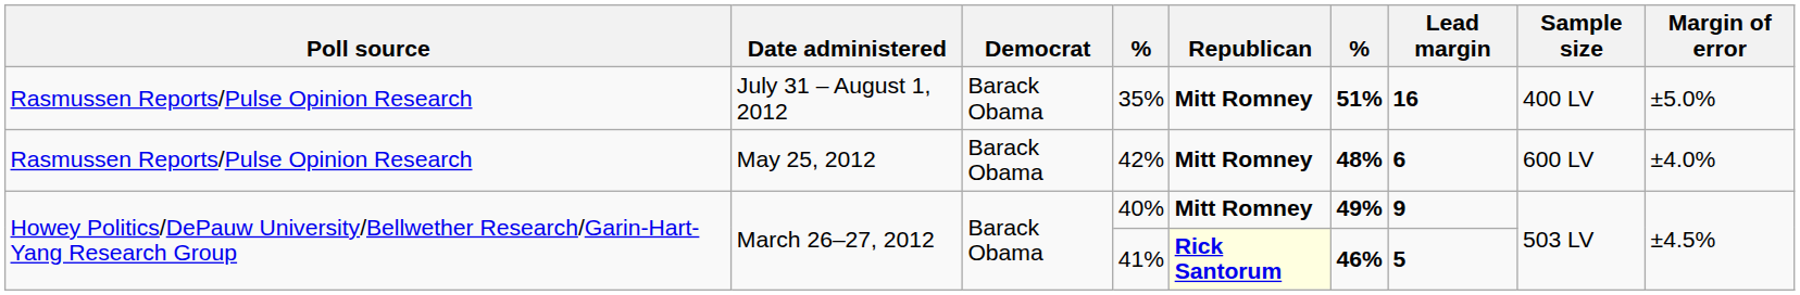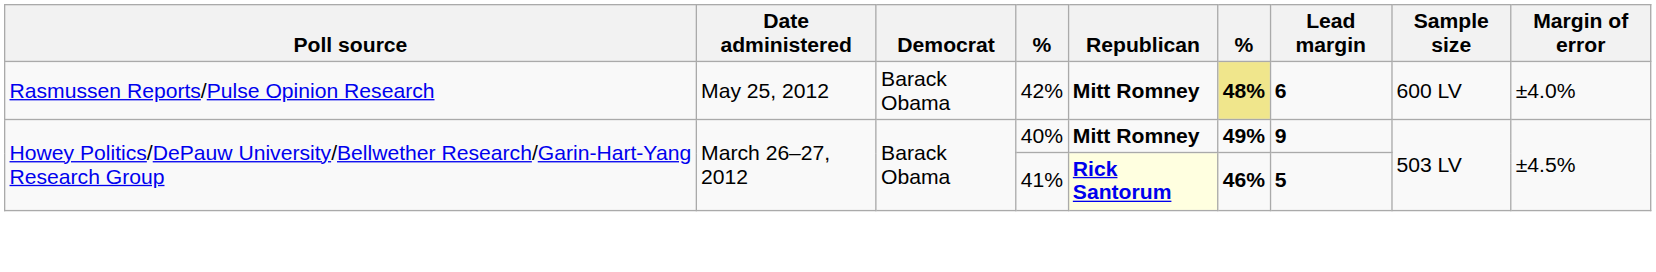- row: Rasmussen Reports/Pulse Opinion Research | July 31 – August 1, 2012 | Barack Obama | 35% | Mitt Romney | 51% | 16 | 400 LV | ±5.0%
42% | column 6: no background -> khaki background
